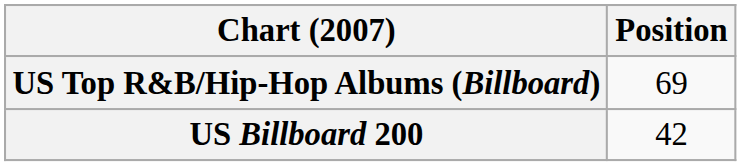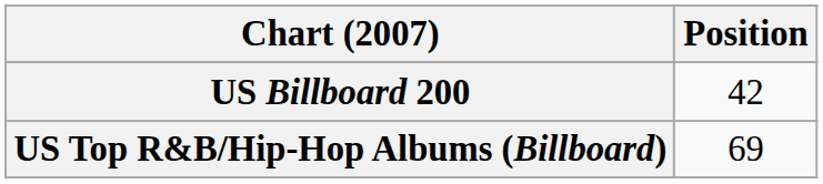rows swapped: US Billboard 200 <-> US Top R&B/Hip-Hop Albums (Billboard)
